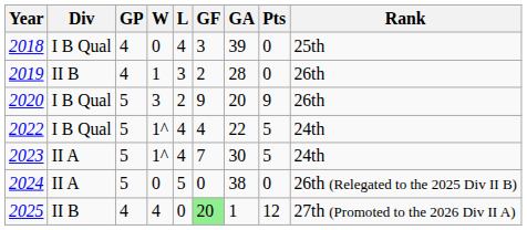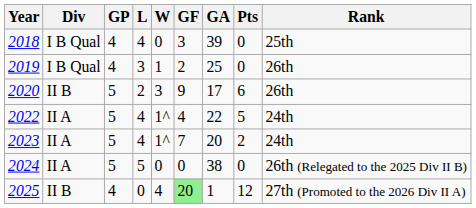columns swapped: W <-> L
2019 | Div: II B -> I B Qual
2019 | GA: 28 -> 25
2020 | Div: I B Qual -> II B
2020 | GA: 20 -> 17
2020 | Pts: 9 -> 6
2022 | Div: I B Qual -> II A
2023 | GA: 30 -> 20
2023 | Pts: 5 -> 2
